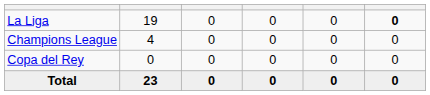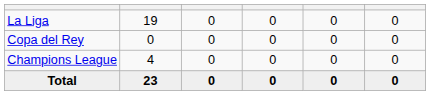La Liga | column 6: bold -> normal
rows swapped: Copa del Rey <-> Champions League
